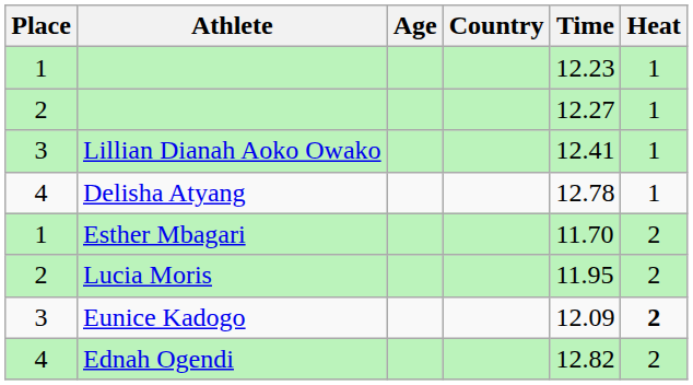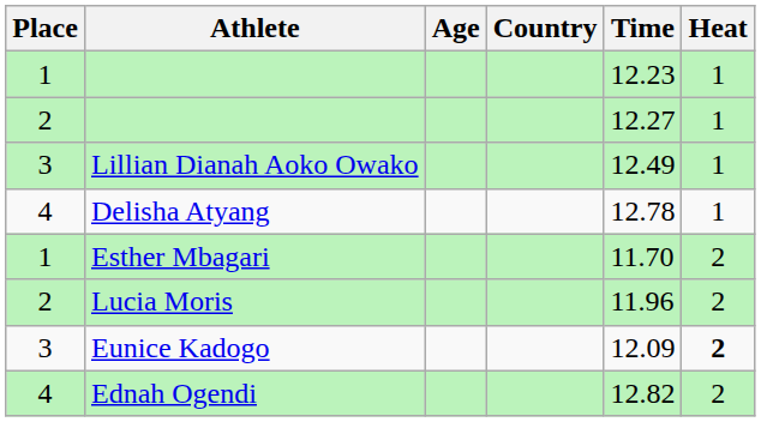Lillian Dianah Aoko Owako | Time: 12.41 -> 12.49
Lucia Moris | Time: 11.95 -> 11.96
